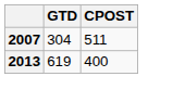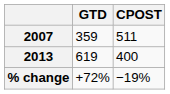2007 | GTD: 304 -> 359
+ row: % change | +72% | −19%
